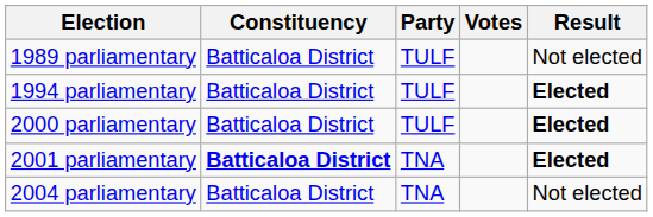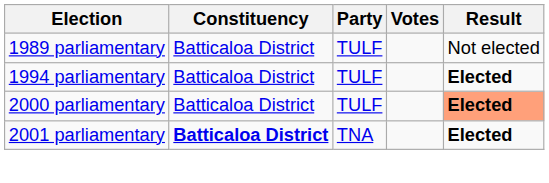2000 parliamentary | Result: no background -> lightsalmon background
- row: 2004 parliamentary | Batticaloa District | TNA | Not elected
